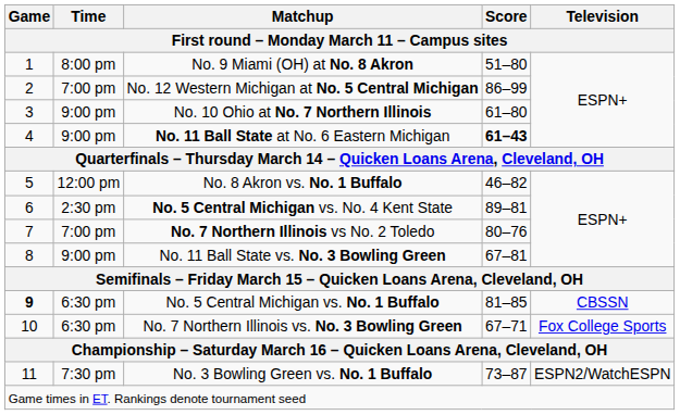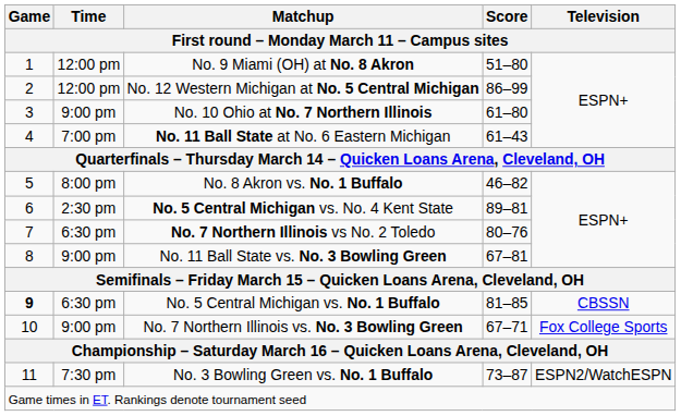No. 9 Miami (OH) at No. 8 Akron | Time: 8:00 pm -> 12:00 pm
No. 12 Western Michigan at No. 5 Central Michigan | Time: 7:00 pm -> 12:00 pm
No. 11 Ball State at No. 6 Eastern Michigan | Time: 9:00 pm -> 7:00 pm
No. 11 Ball State at No. 6 Eastern Michigan | Score: bold -> normal
No. 8 Akron vs. No. 1 Buffalo | Time: 12:00 pm -> 8:00 pm
No. 7 Northern Illinois vs No. 2 Toledo | Time: 7:00 pm -> 6:30 pm
No. 7 Northern Illinois vs. No. 3 Bowling Green | Time: 6:30 pm -> 9:00 pm
